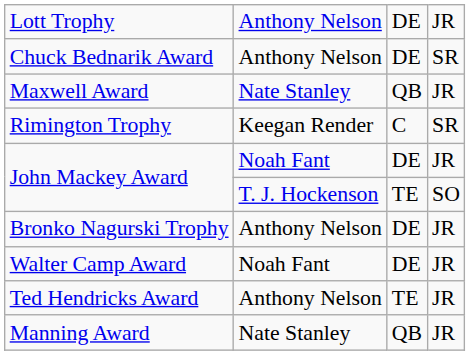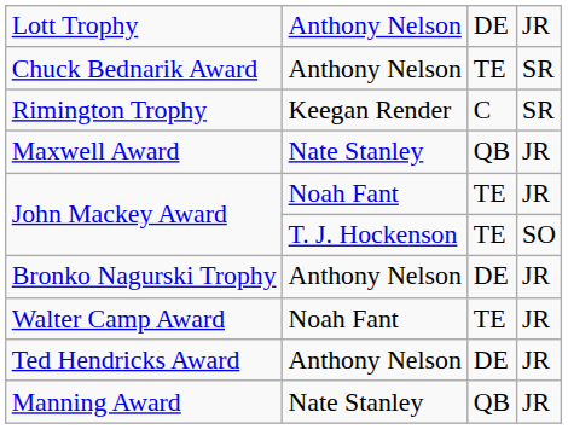Chuck Bednarik Award | column 3: DE -> TE
rows swapped: Rimington Trophy <-> Maxwell Award
John Mackey Award / Noah Fant | column 3: DE -> TE
Walter Camp Award | column 3: DE -> TE
Ted Hendricks Award | column 3: TE -> DE
